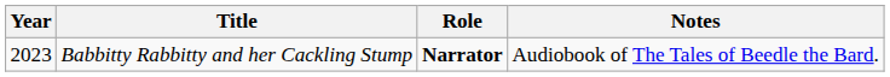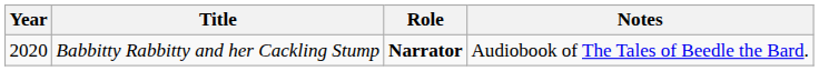Babbitty Rabbitty and her Cackling Stump | Year: 2023 -> 2020
